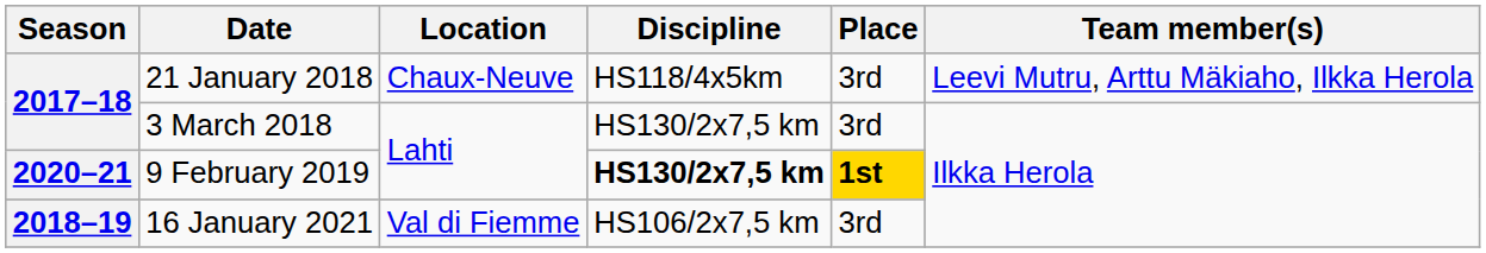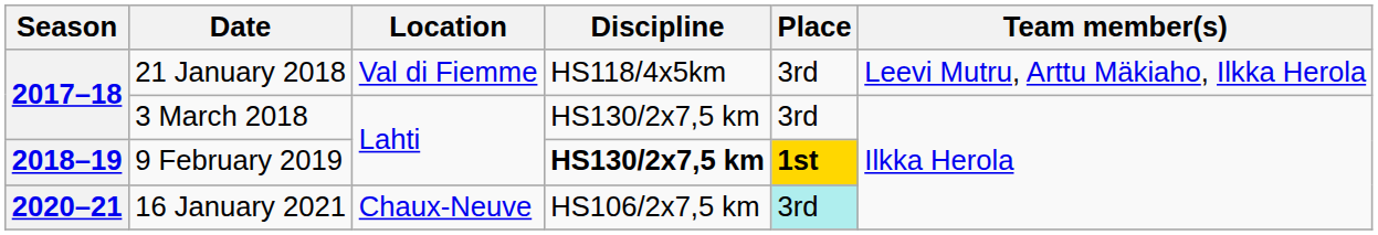21 January 2018 | Location: Chaux-Neuve -> Val di Fiemme
9 February 2019 | Season: 2020–21 -> 2018–19
16 January 2021 | Season: 2018–19 -> 2020–21
16 January 2021 | Location: Val di Fiemme -> Chaux-Neuve
16 January 2021 | Place: no background -> paleturquoise background
